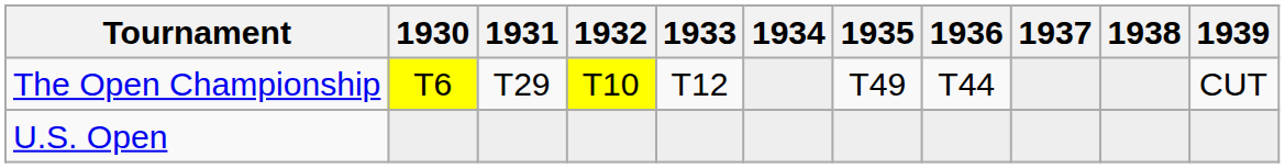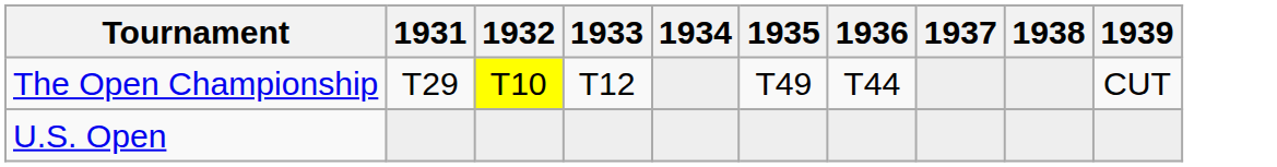- column: 1930 | T6
